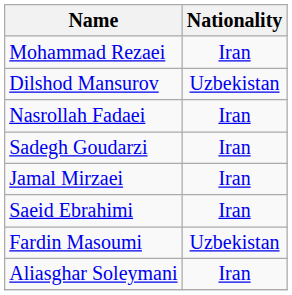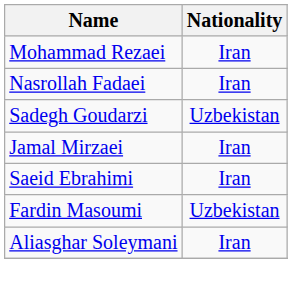- row: Dilshod Mansurov | Uzbekistan
Sadegh Goudarzi | Nationality: Iran -> Uzbekistan
